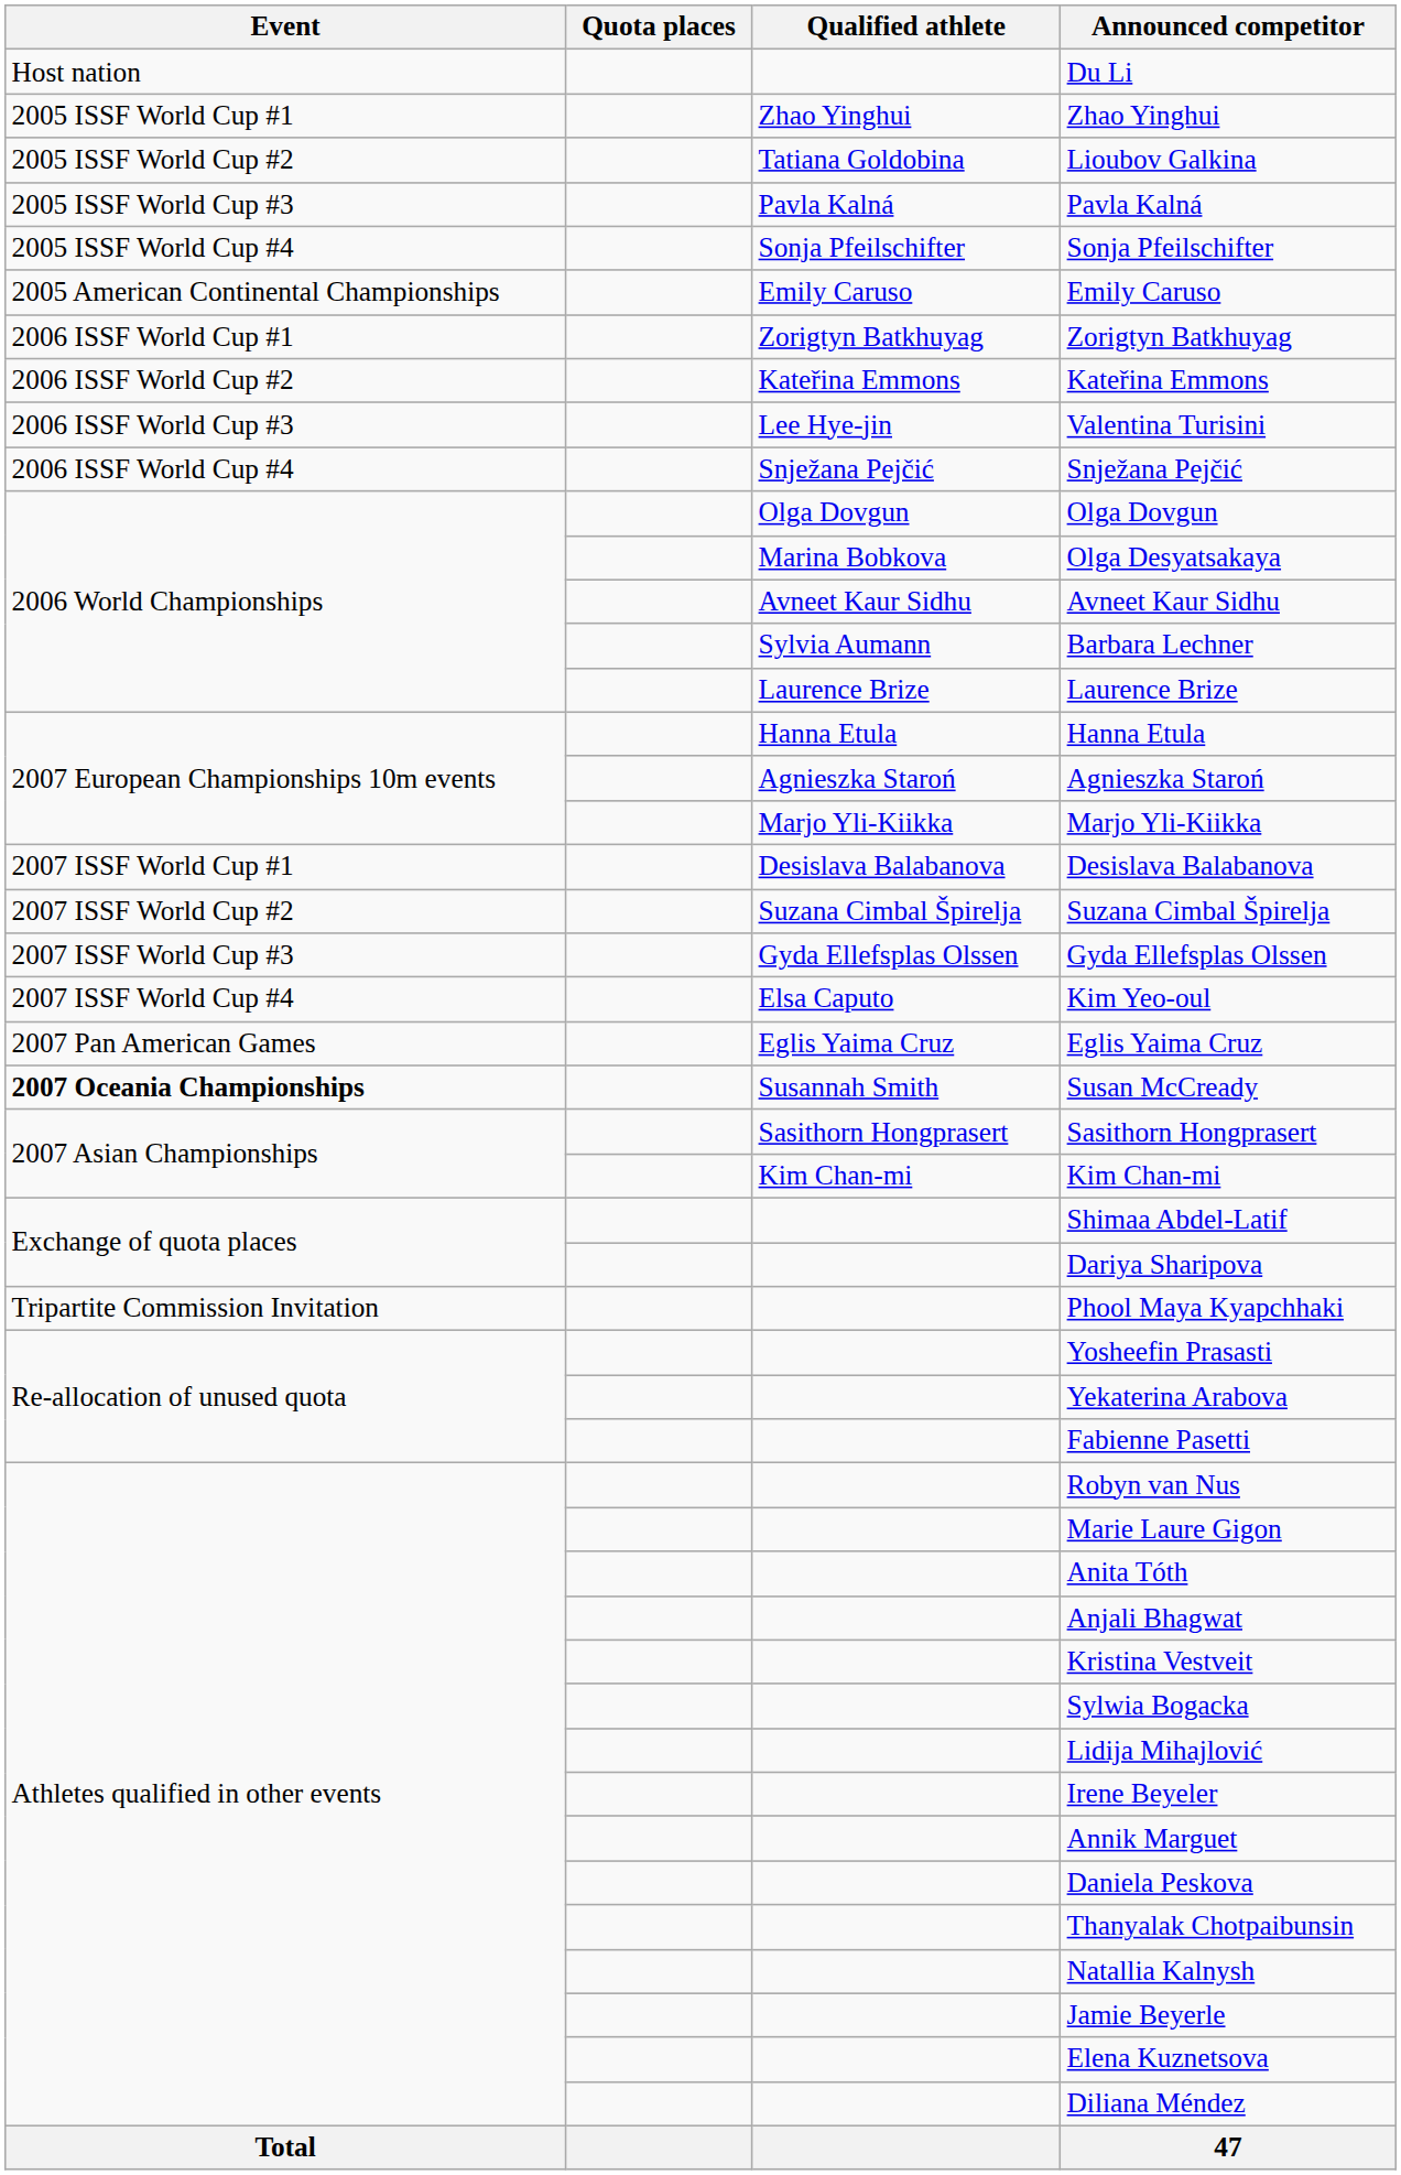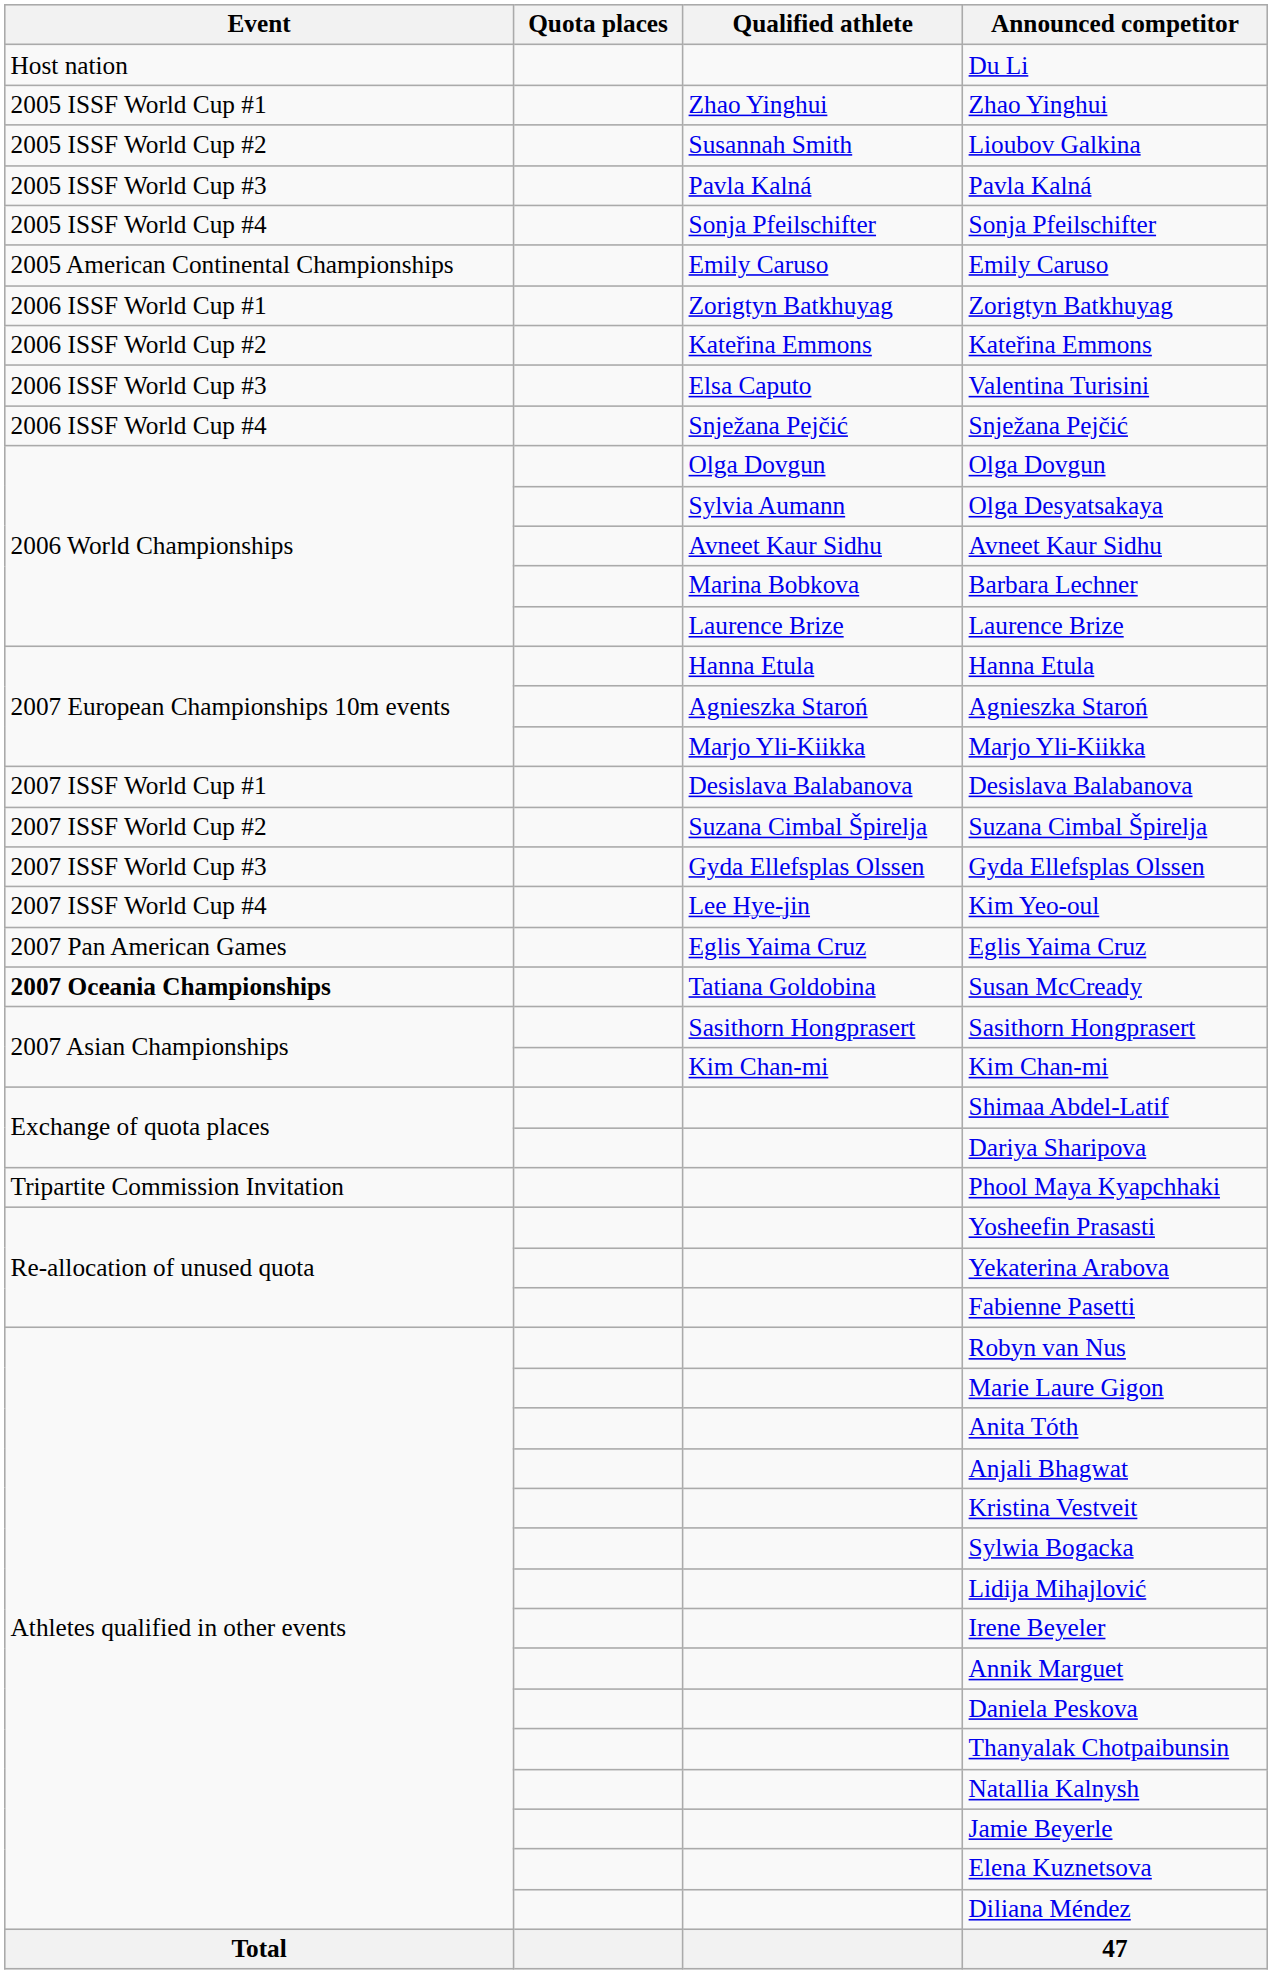Lioubov Galkina | Qualified athlete: Tatiana Goldobina -> Susannah Smith
Valentina Turisini | Qualified athlete: Lee Hye-jin -> Elsa Caputo
Olga Desyatsakaya | Qualified athlete: Marina Bobkova -> Sylvia Aumann
Barbara Lechner | Qualified athlete: Sylvia Aumann -> Marina Bobkova
Kim Yeo-oul | Qualified athlete: Elsa Caputo -> Lee Hye-jin
Susan McCready | Qualified athlete: Susannah Smith -> Tatiana Goldobina
